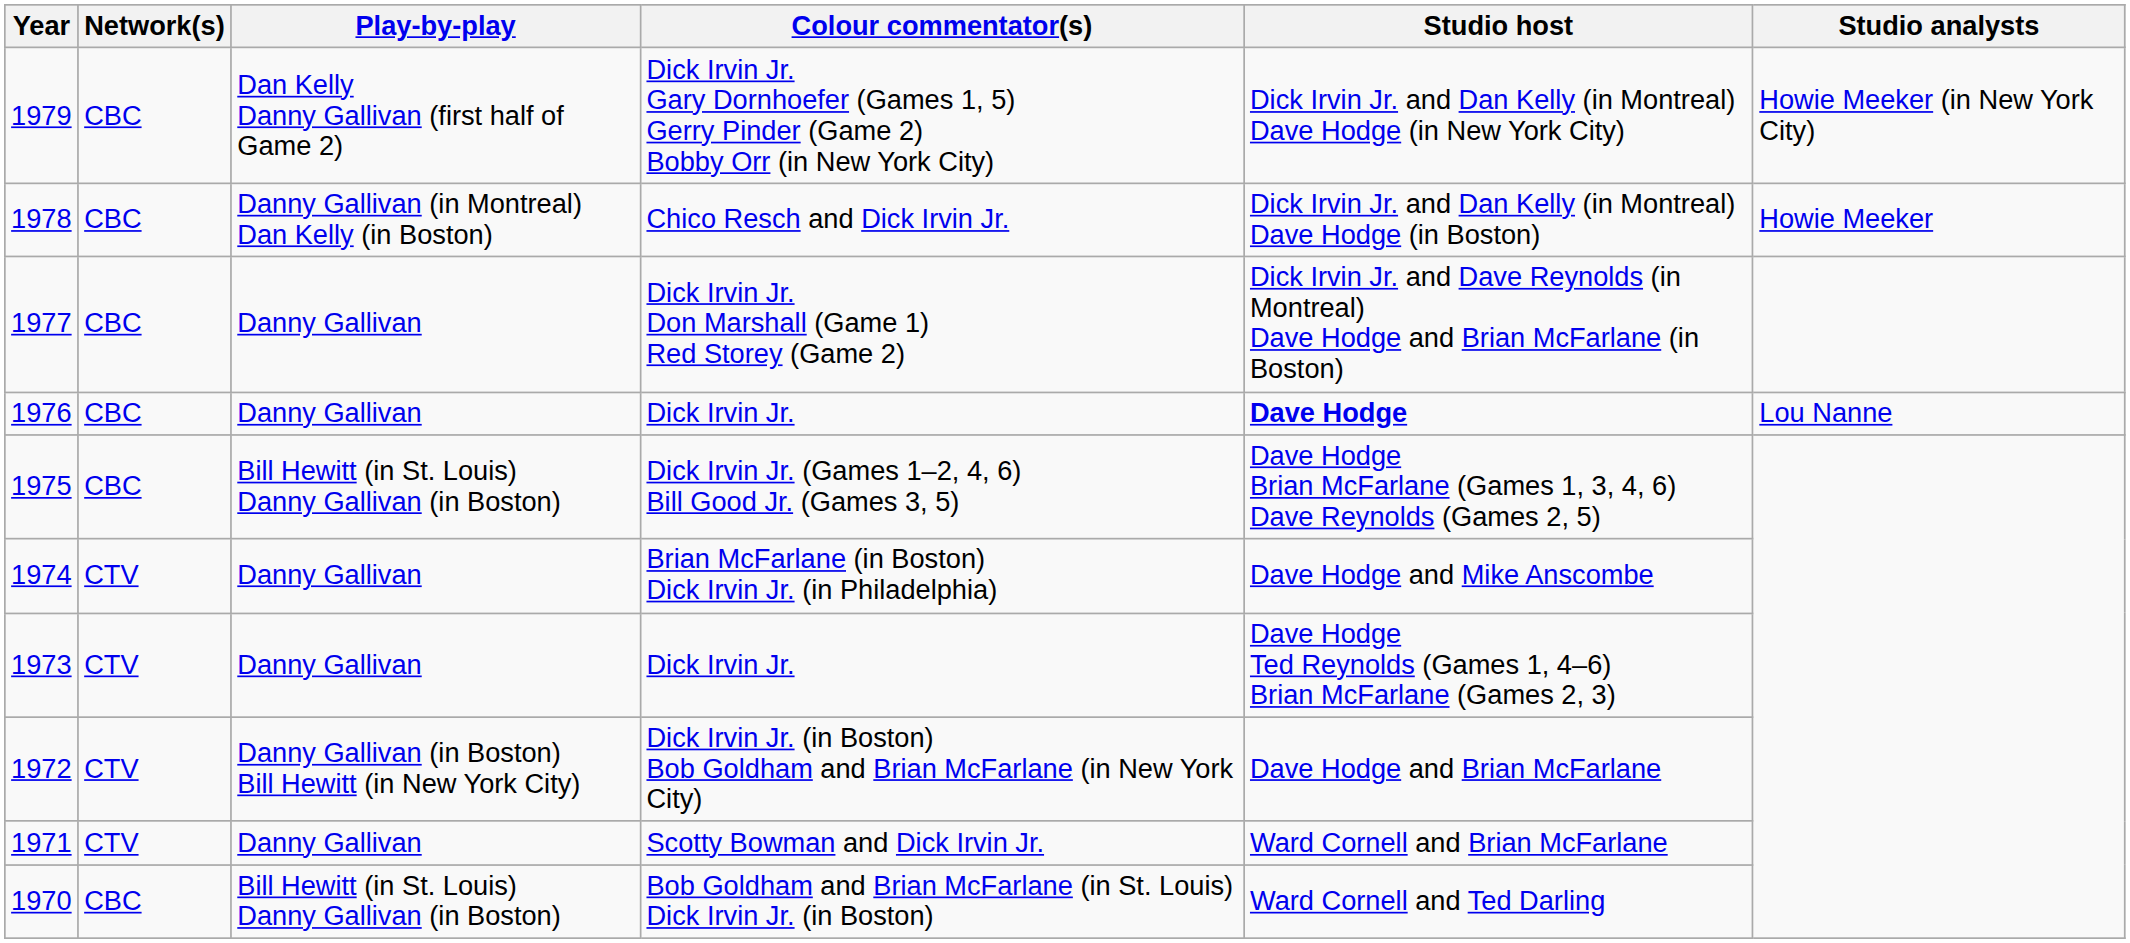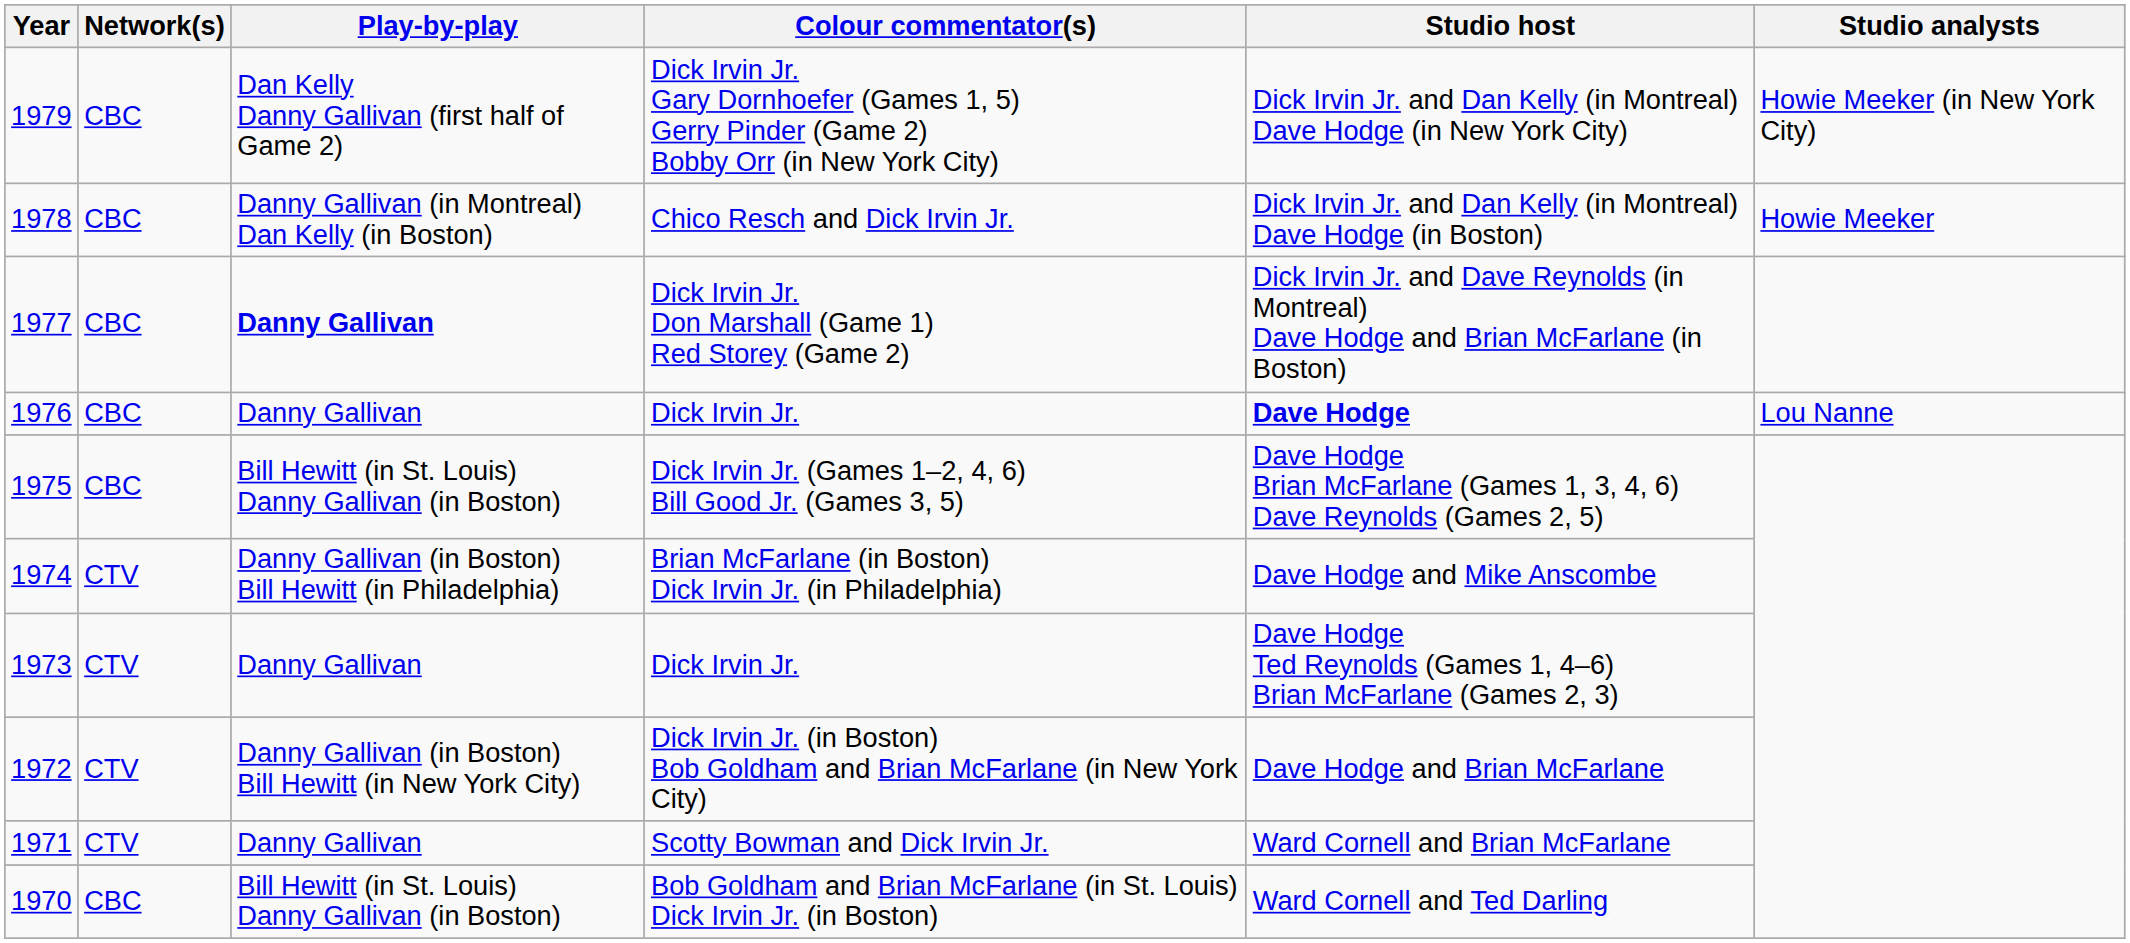Dick Irvin Jr. Don Marshall (Game 1) Red Storey (Game 2) | Play-by-play: normal -> bold
Brian McFarlane (in Boston) Dick Irvin Jr. (in Philadelphia) | Play-by-play: Danny Gallivan -> Danny Gallivan (in Boston) Bill Hewitt (in Philadelphia)
